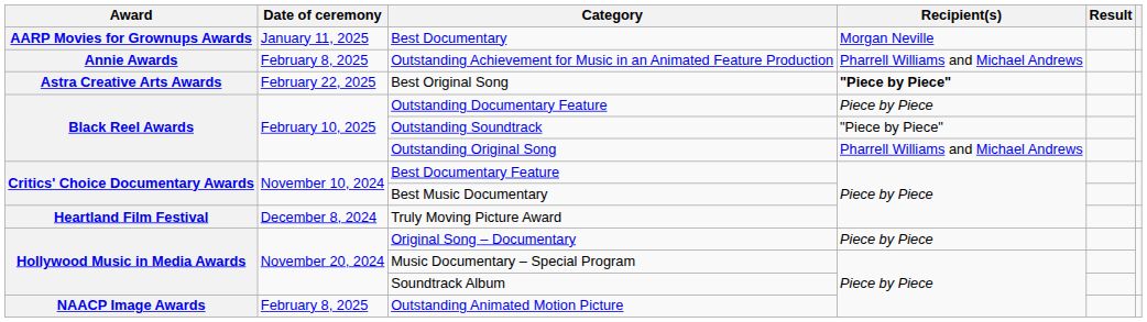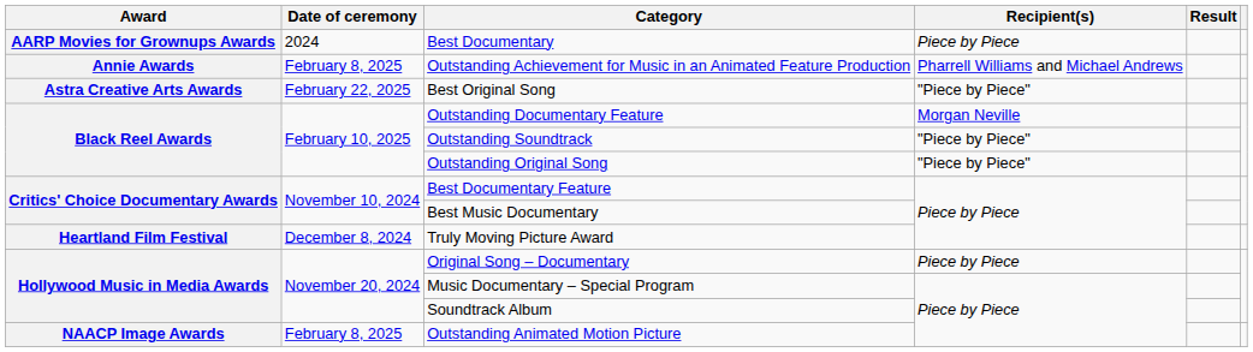Best Documentary | Date of ceremony: January 11, 2025 -> 2024
Best Documentary | Recipient(s): Morgan Neville -> Piece by Piece
Best Original Song | Recipient(s): bold -> normal
Outstanding Documentary Feature | Recipient(s): Piece by Piece -> Morgan Neville
Outstanding Original Song | Recipient(s): Pharrell Williams and Michael Andrews -> "Piece by Piece"
